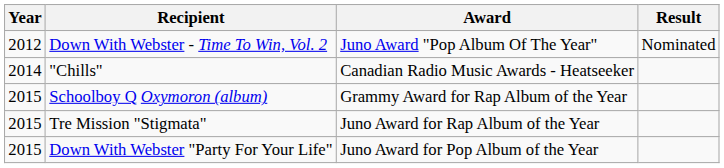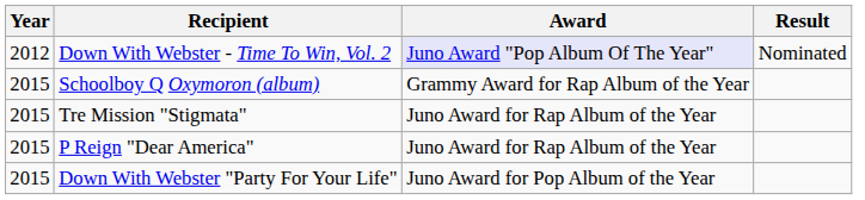Down With Webster - Time To Win, Vol. 2 | Award: no background -> lavender background
- row: 2014 | "Chills" | Canadian Radio Music Awards - Heatseeker
+ row: 2015 | P Reign "Dear America" | Juno Award for Rap Album of the Year
